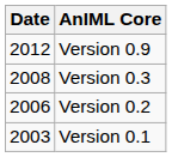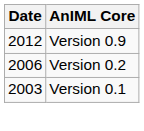- row: 2008 | Version 0.3
